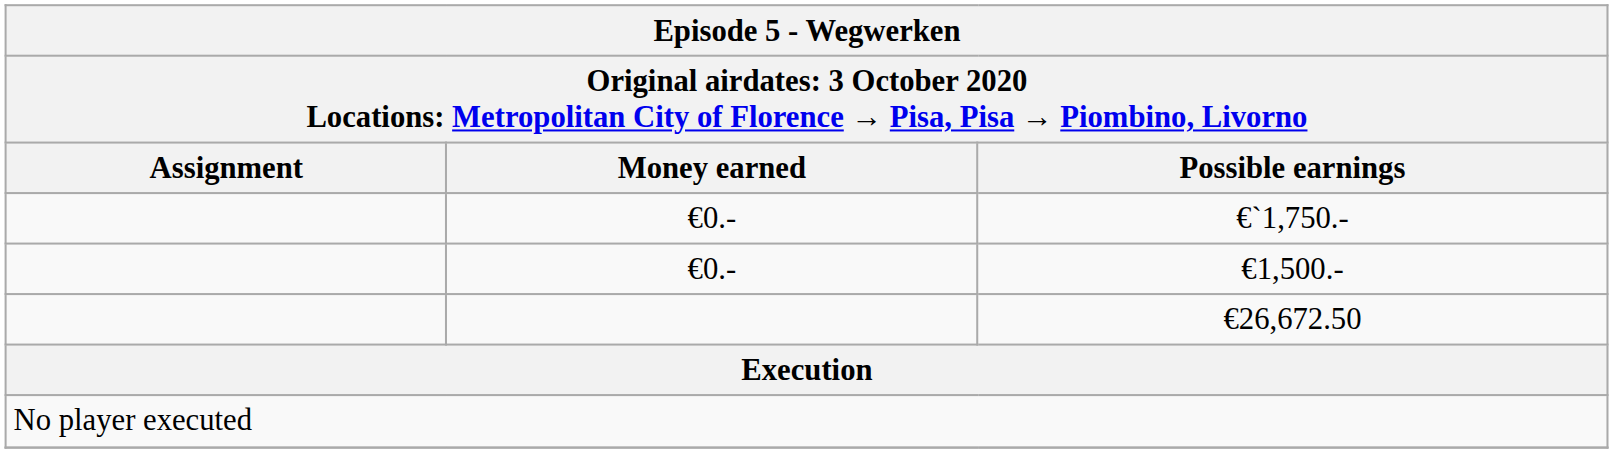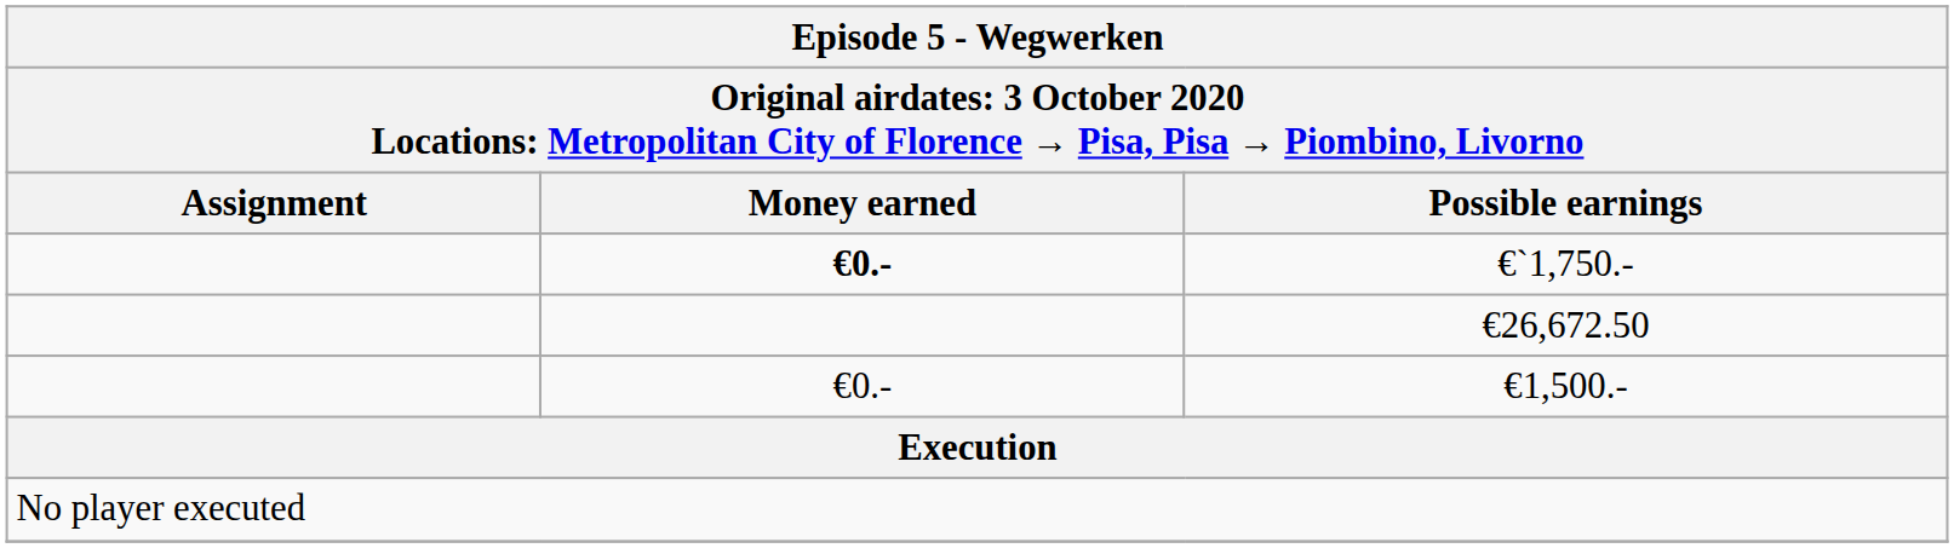€`1,750.- | Money earned: normal -> bold
rows swapped: €1,500.- <-> €26,672.50
